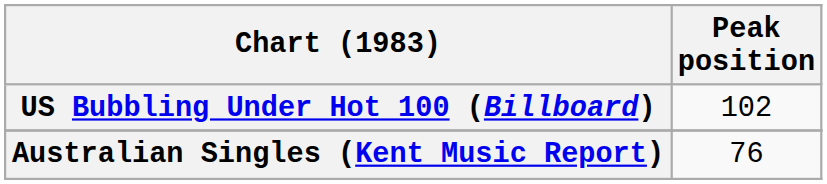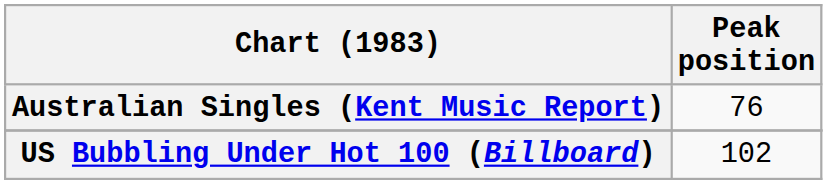rows swapped: Australian Singles (Kent Music Report) <-> US Bubbling Under Hot 100 (Billboard)
